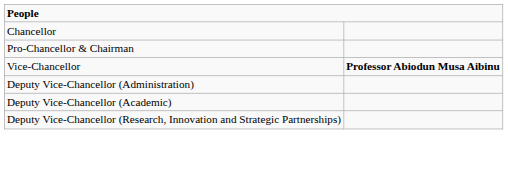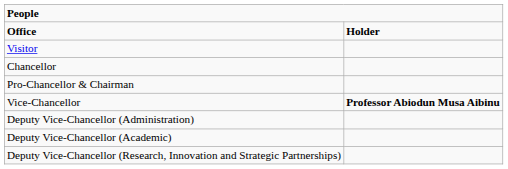+ row: Office | Holder
+ row: Visitor
